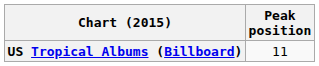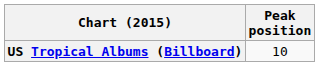US Tropical Albums (Billboard) | Peak position: 11 -> 10
